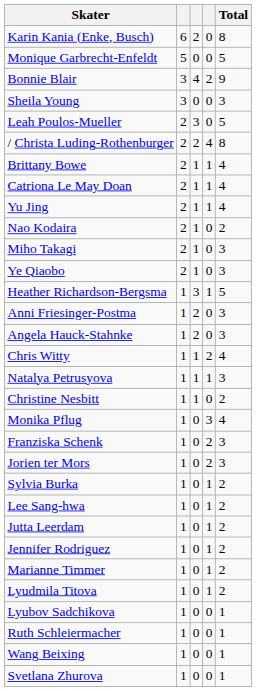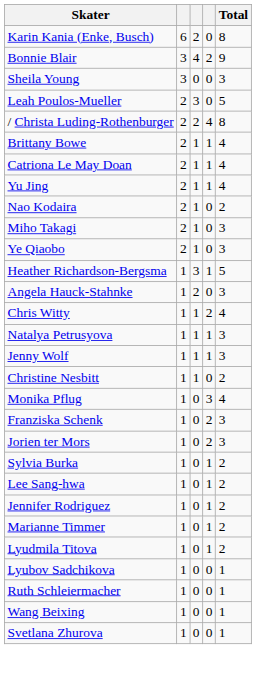- row: Monique Garbrecht-Enfeldt | 5 | 0 | 0 | 5
- row: Anni Friesinger-Postma | 1 | 2 | 0 | 3
+ row: Jenny Wolf | 1 | 1 | 1 | 3
- row: Jutta Leerdam | 1 | 0 | 1 | 2
